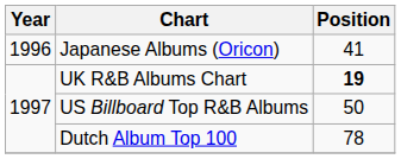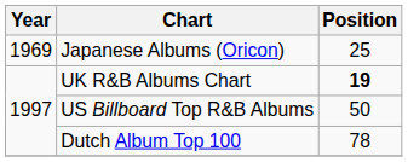Japanese Albums (Oricon) | Year: 1996 -> 1969
Japanese Albums (Oricon) | Position: 41 -> 25
